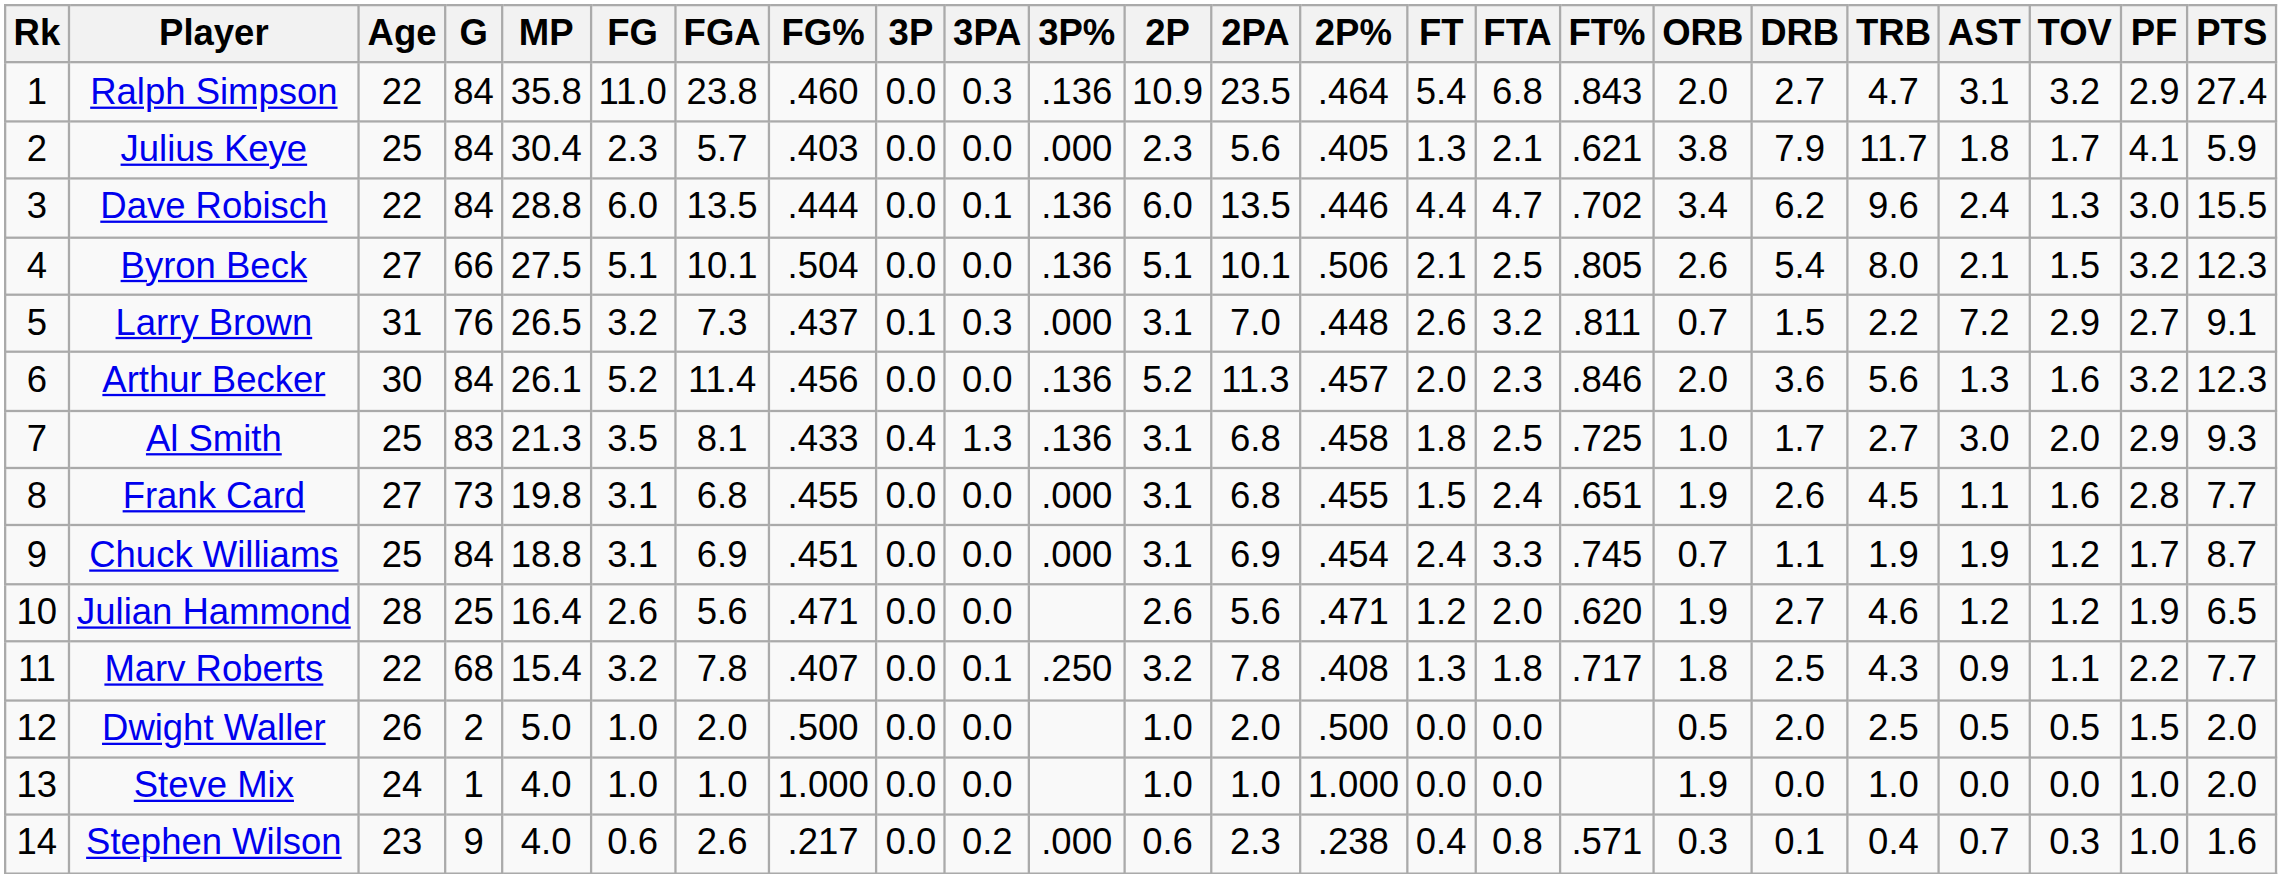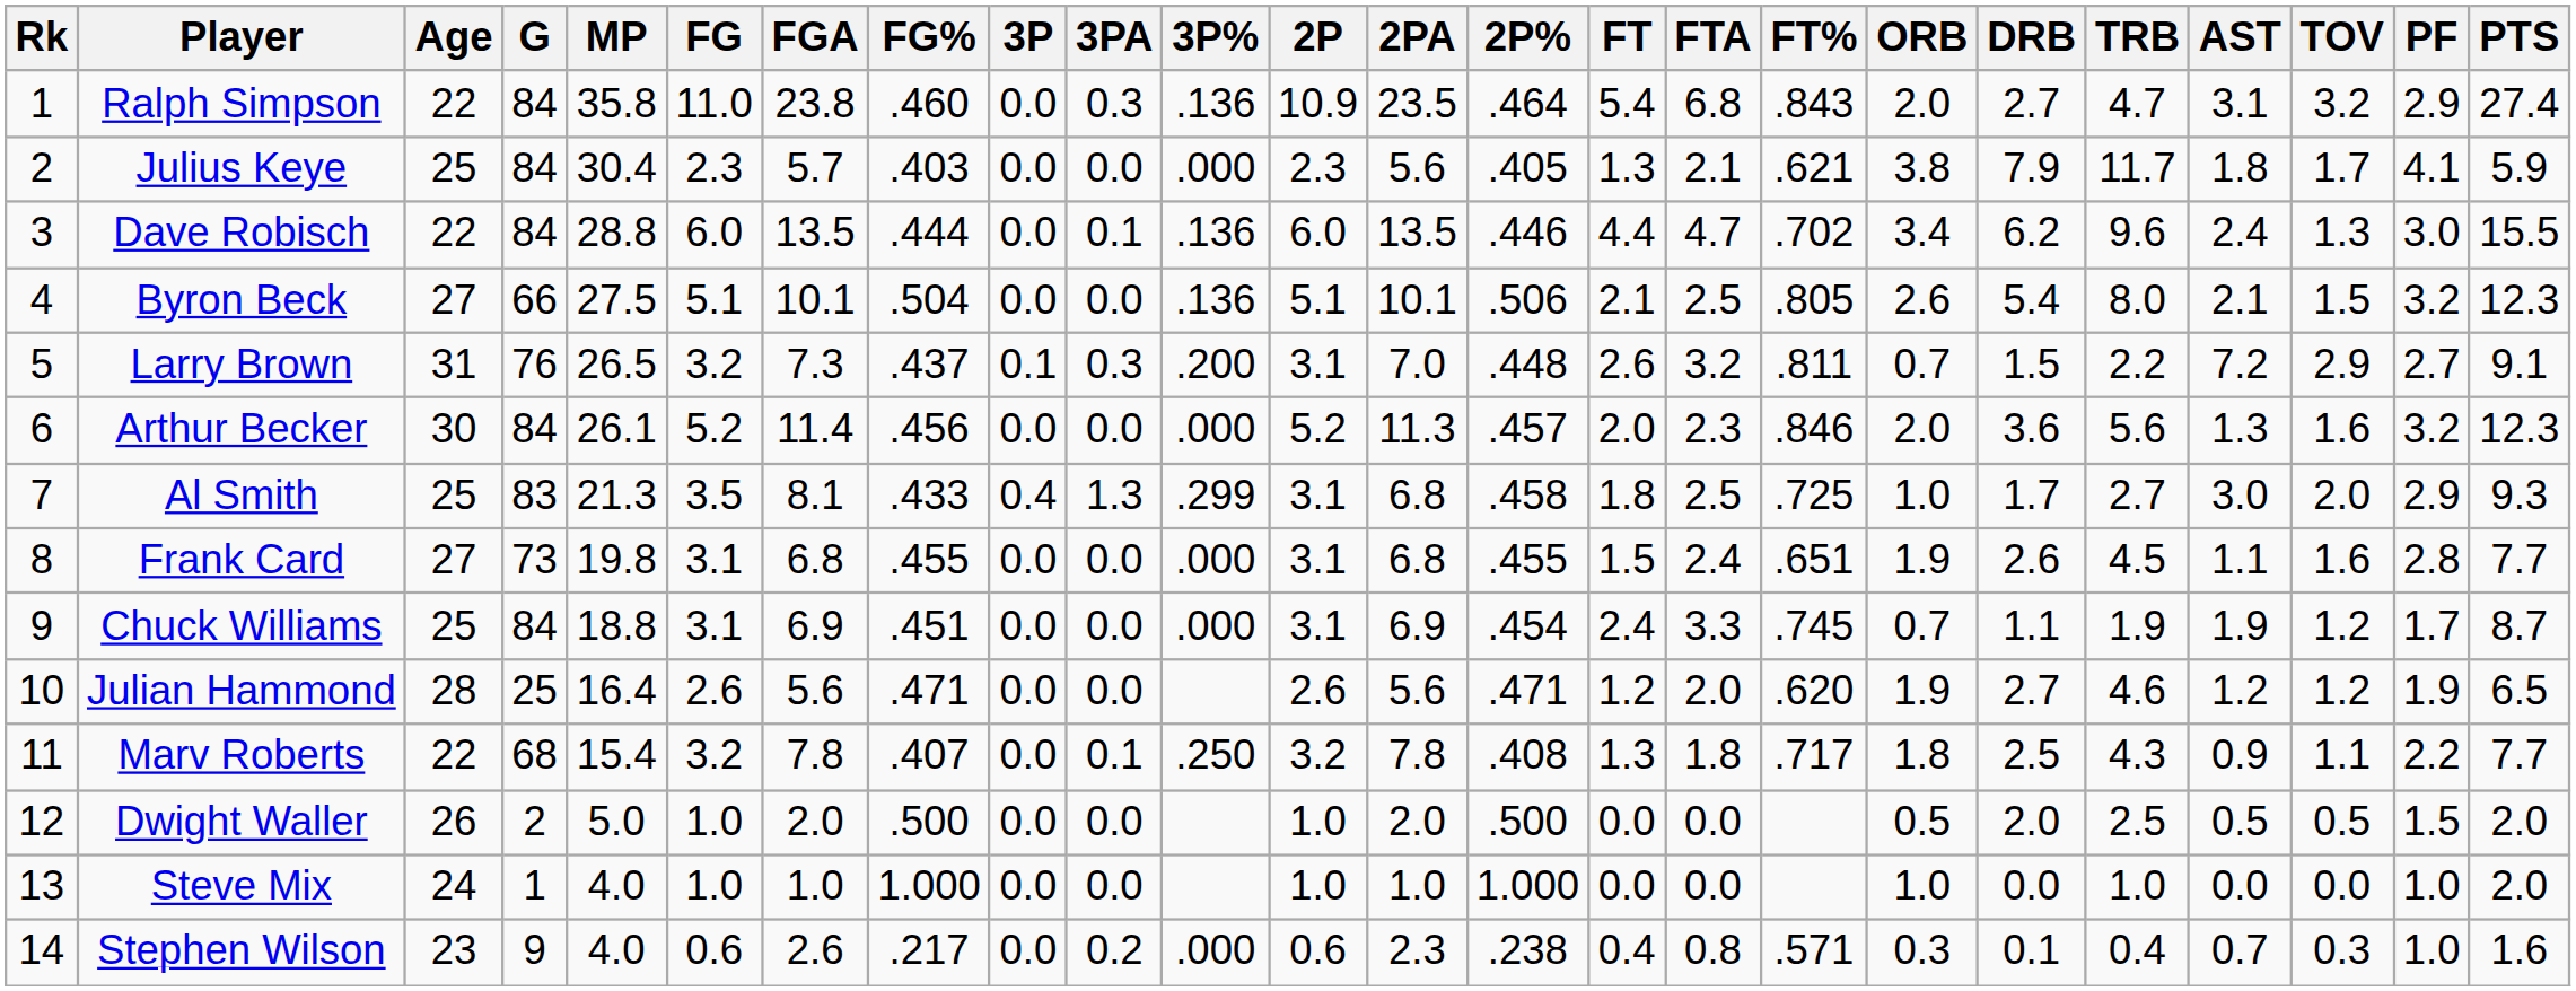Larry Brown | 3P%: .000 -> .200
Arthur Becker | 3P%: .136 -> .000
Al Smith | 3P%: .136 -> .299
Steve Mix | ORB: 1.9 -> 1.0
